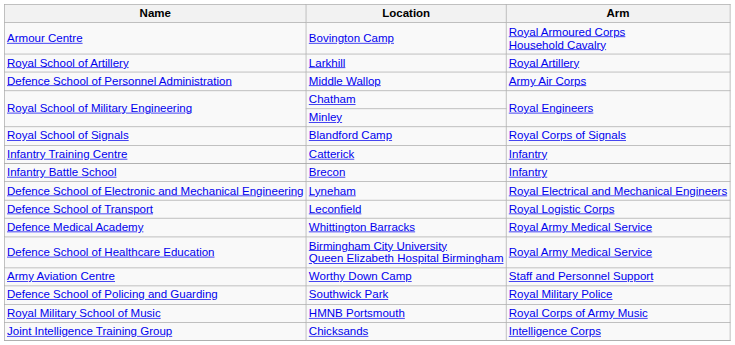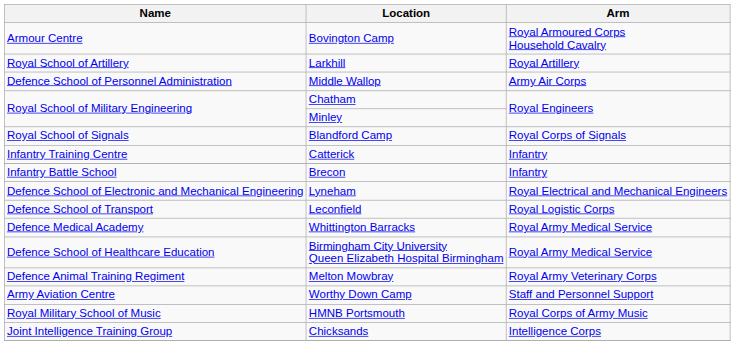+ row: Defence Animal Training Regiment | Melton Mowbray | Royal Army Veterinary Corps
- row: Defence School of Policing and Guarding | Southwick Park | Royal Military Police
